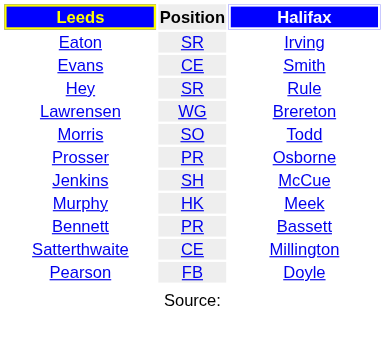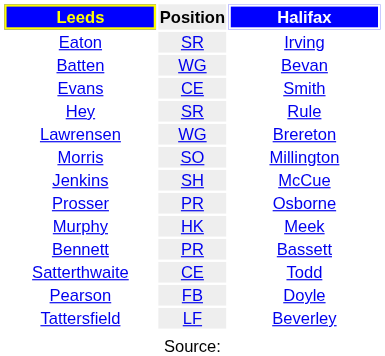+ row: Batten | WG | Bevan
Morris | Halifax: Todd -> Millington
rows swapped: Jenkins <-> Prosser
Satterthwaite | Halifax: Millington -> Todd
+ row: Tattersfield | LF | Beverley
